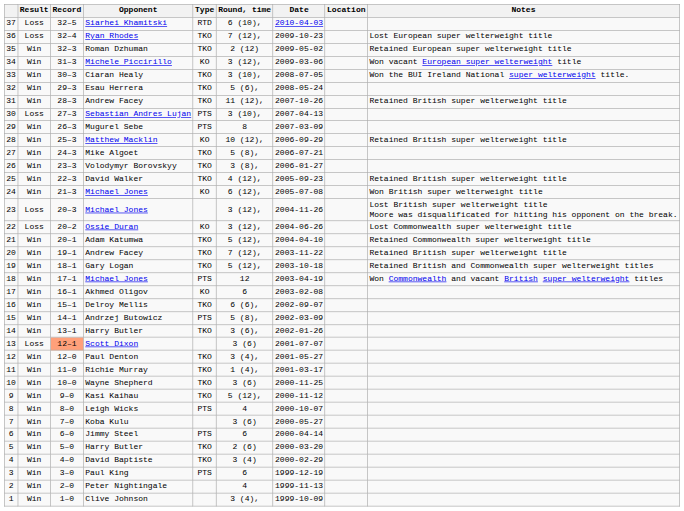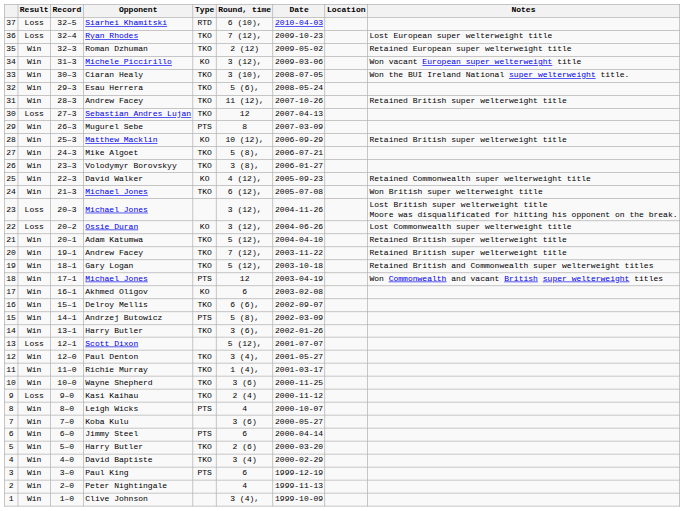30 | Type: PTS -> TKO
30 | Round, time: 3 (10), -> 12
25 | Type: TKO -> KO
25 | Notes: Retained British super welterweight title -> Retained Commonwealth super welterweight title
24 | Type: KO -> TKO
21 | Notes: Retained Commonwealth super welterweight title -> Retained British super welterweight title
13 | Record: lightsalmon background -> no background
13 | Round, time: 3 (6) -> 5 (12),
9 | Result: Win -> Loss
9 | Round, time: 5 (12), -> 2 (4)
